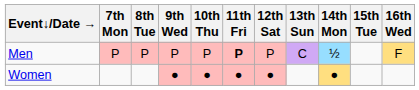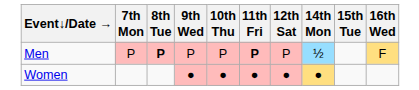- column: 13th Sun | C
Men | 8th Tue: normal -> bold
